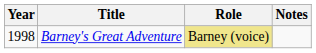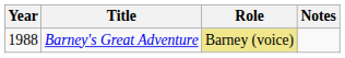Barney's Great Adventure | Year: 1998 -> 1988
